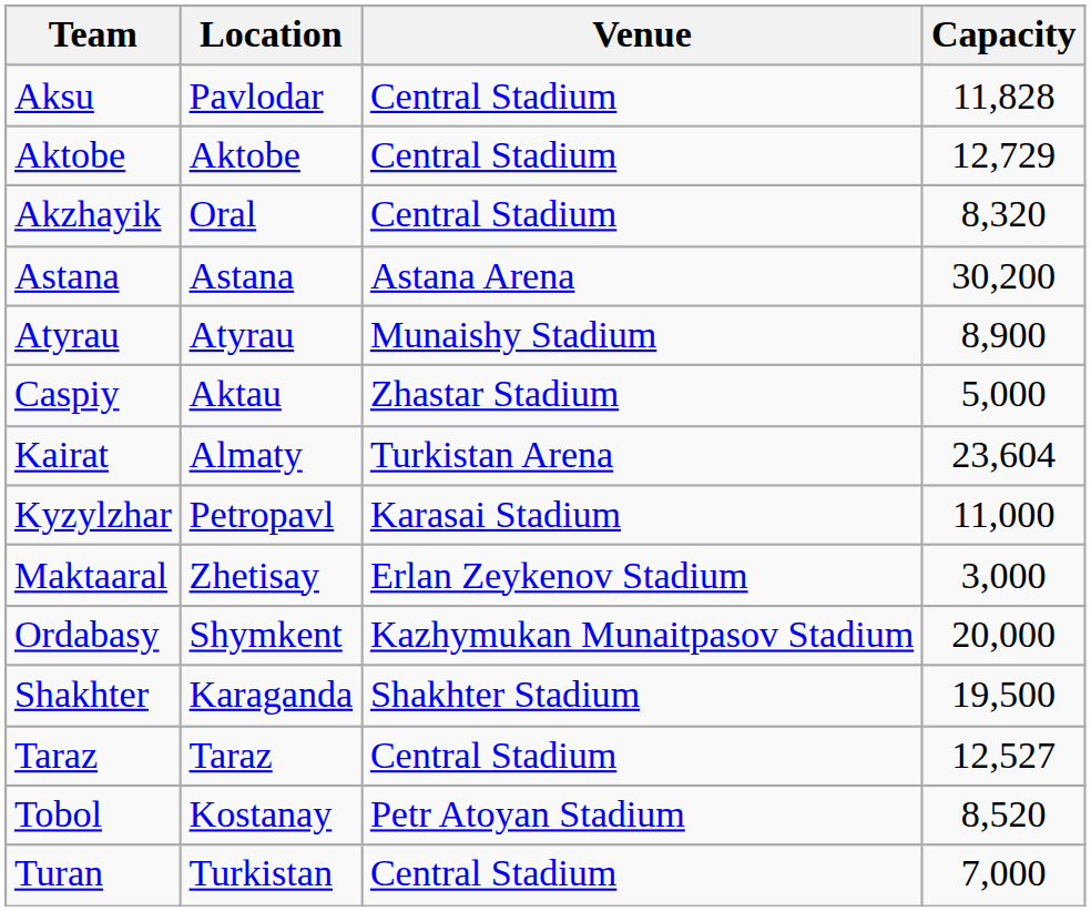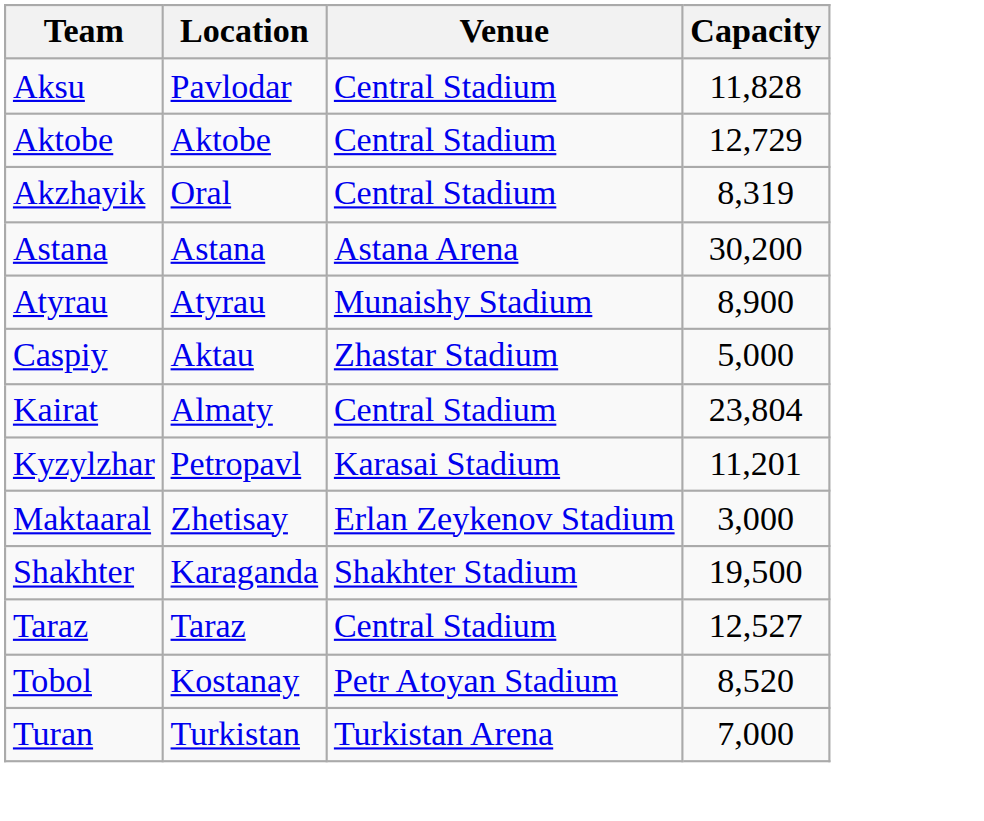Akzhayik | Capacity: 8,320 -> 8,319
Kairat | Venue: Turkistan Arena -> Central Stadium
Kairat | Capacity: 23,604 -> 23,804
Kyzylzhar | Capacity: 11,000 -> 11,201
- row: Ordabasy | Shymkent | Kazhymukan Munaitpasov Stadium | 20,000
Turan | Venue: Central Stadium -> Turkistan Arena
